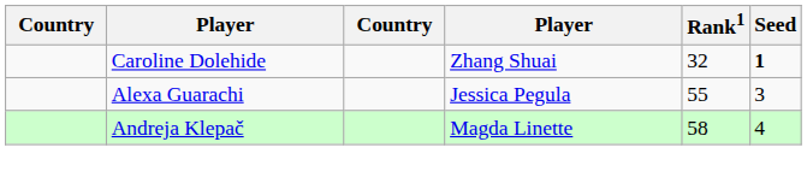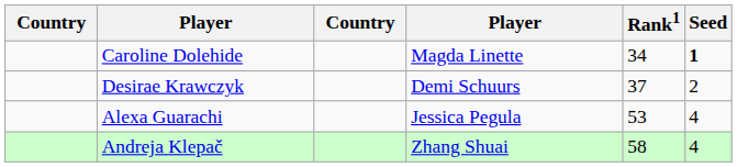Caroline Dolehide | column 4: Zhang Shuai -> Magda Linette
Caroline Dolehide | Rank1: 32 -> 34
+ row: Desirae Krawczyk | Demi Schuurs | 37 | 2
Alexa Guarachi | Rank1: 55 -> 53
Alexa Guarachi | Seed: 3 -> 4
Andreja Klepač | column 4: Magda Linette -> Zhang Shuai
